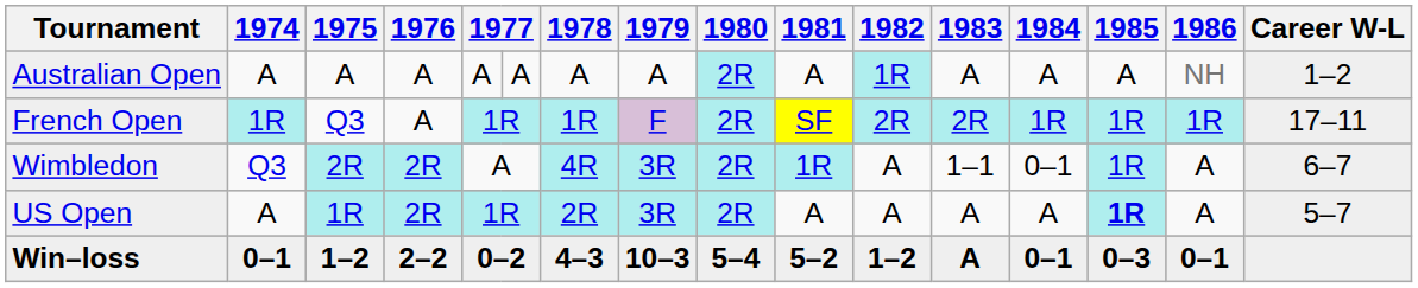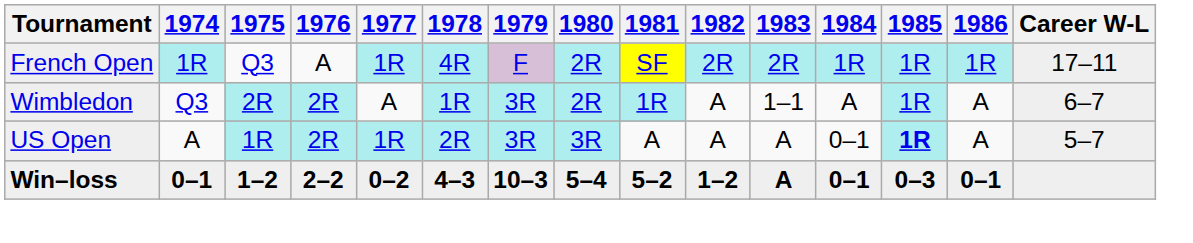- row: Australian Open | A | A | A | A | A | A | A | 2R | A | 1R | A | A | A | NH | 1–2
French Open | 1978: 1R -> 4R
Wimbledon | 1978: 4R -> 1R
Wimbledon | 1984: 0–1 -> A
US Open | 1980: 2R -> 3R
US Open | 1984: A -> 0–1
